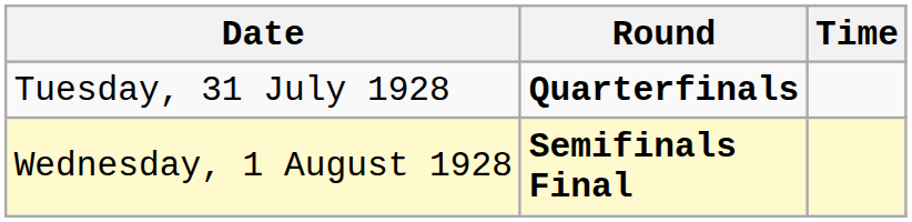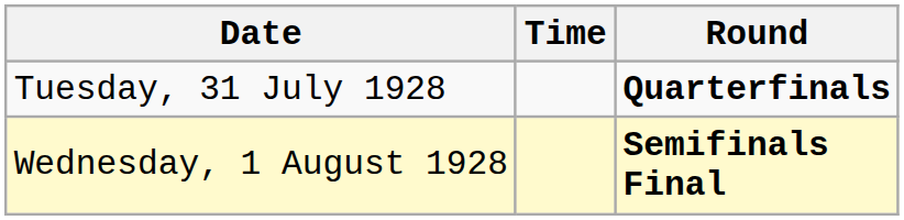columns swapped: Time <-> Round
